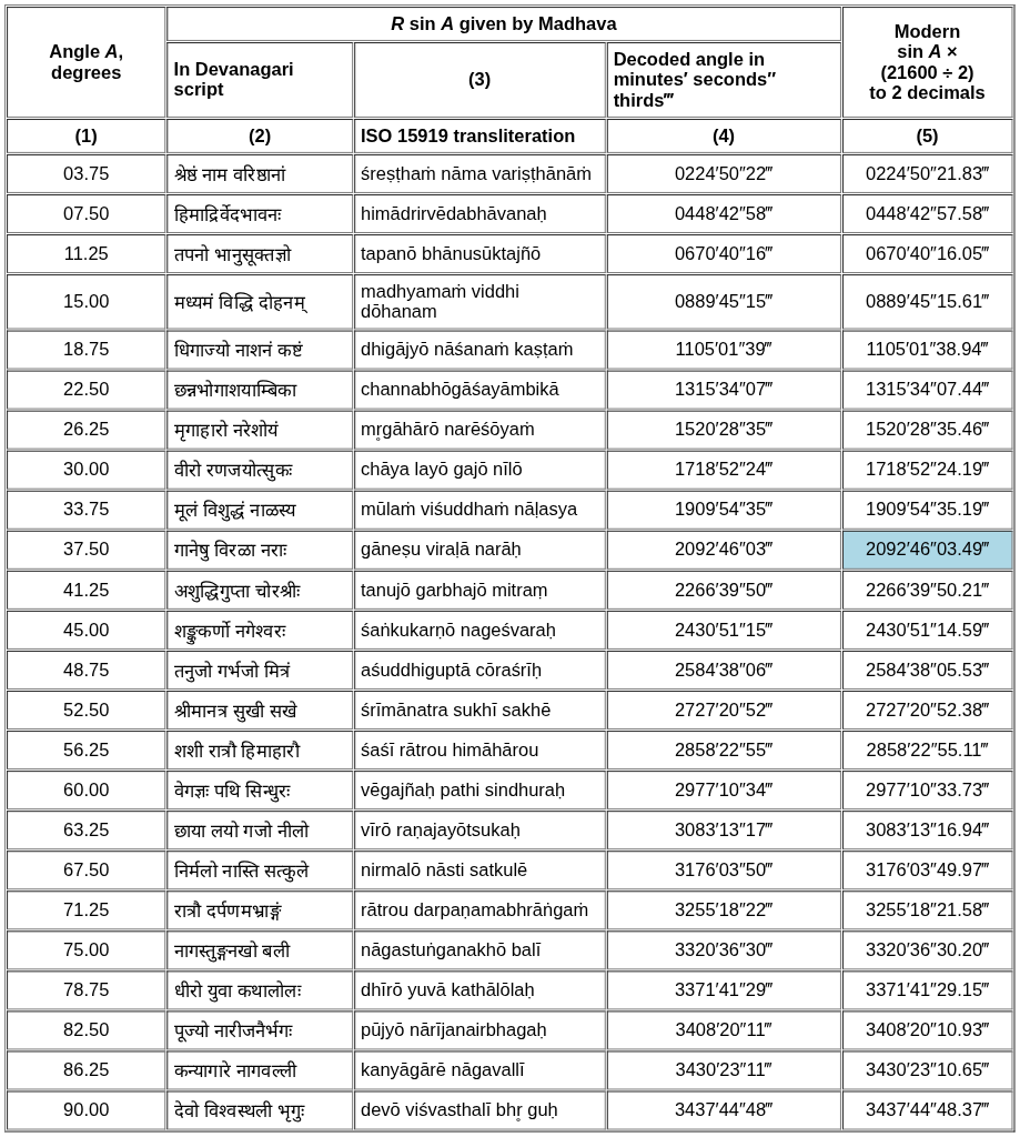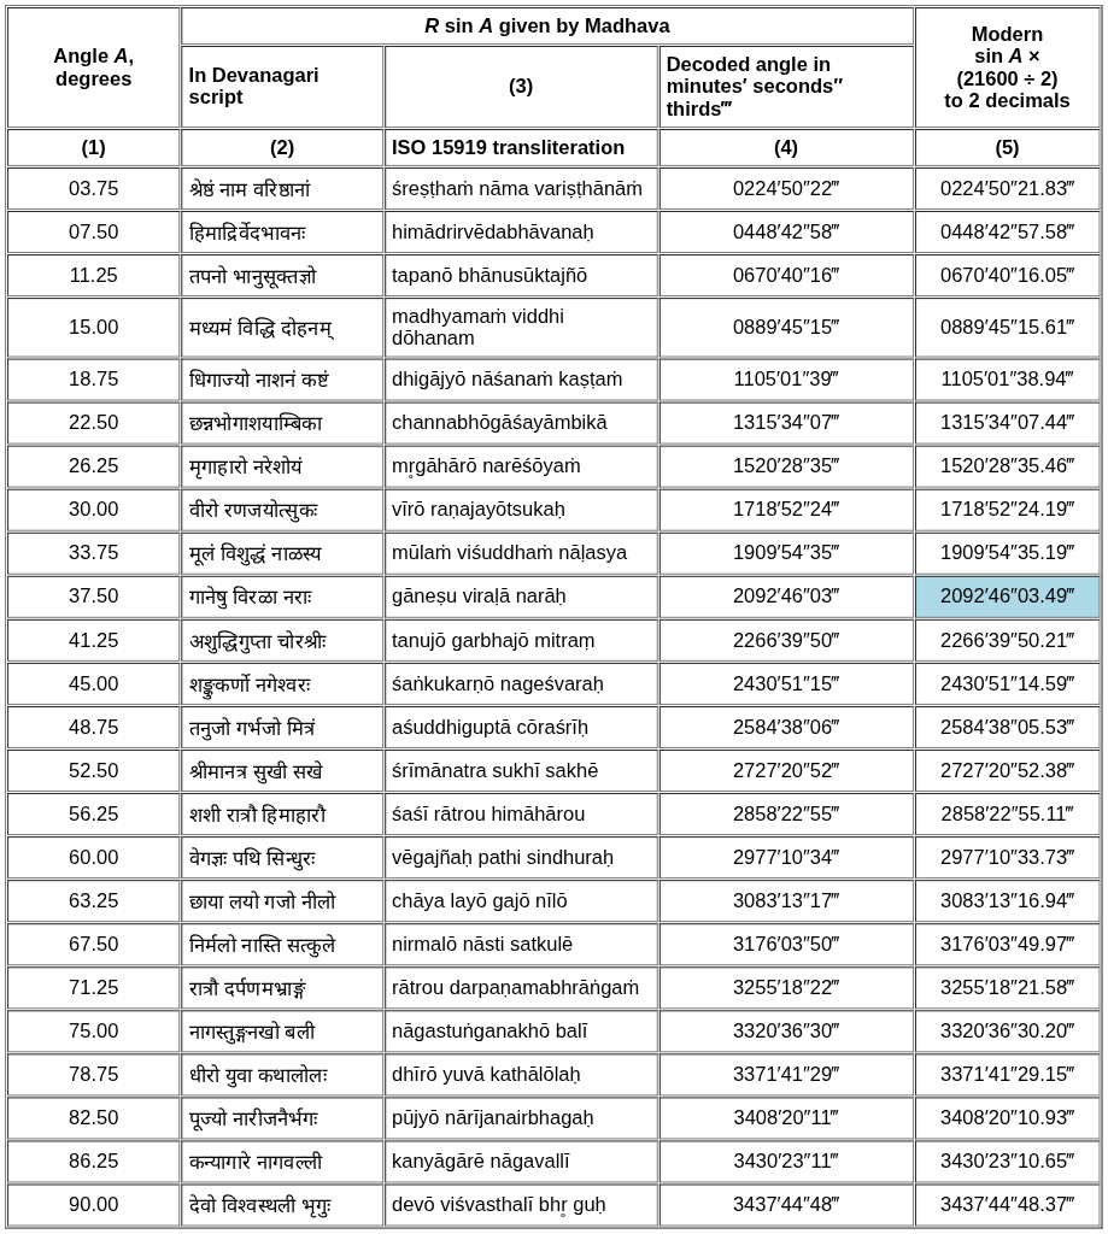वीरो रणजयोत्सुकः | column 3: chāya layō gajō nīlō -> vīrō raṇajayōtsukaḥ
छाया लयो गजो नीलो | column 3: vīrō raṇajayōtsukaḥ -> chāya layō gajō nīlō
